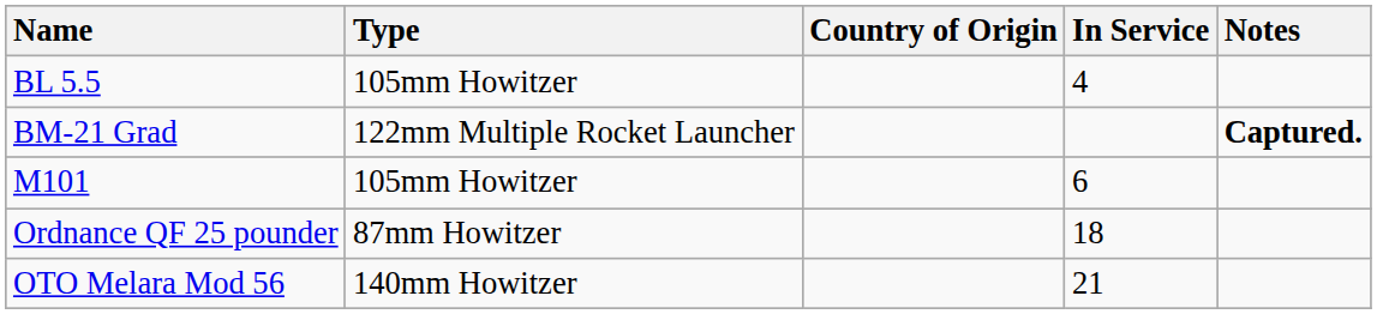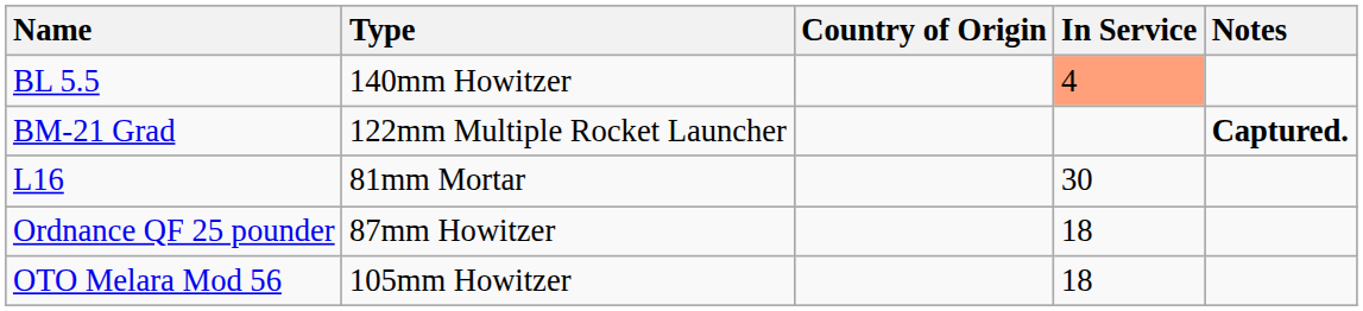BL 5.5 | Type: 105mm Howitzer -> 140mm Howitzer
BL 5.5 | In Service: no background -> lightsalmon background
+ row: L16 | 81mm Mortar | 30
- row: M101 | 105mm Howitzer | 6
OTO Melara Mod 56 | Type: 140mm Howitzer -> 105mm Howitzer
OTO Melara Mod 56 | In Service: 21 -> 18
